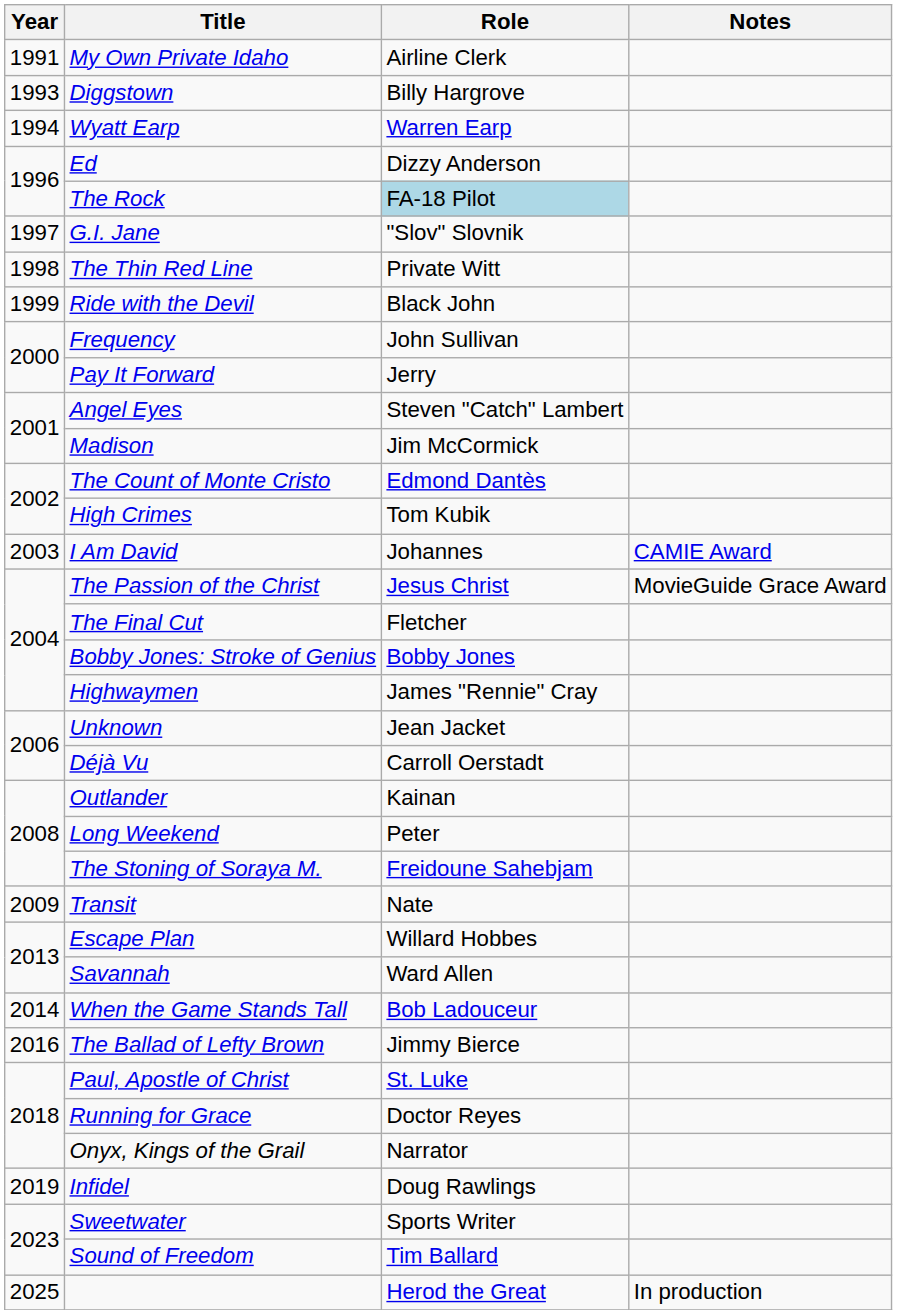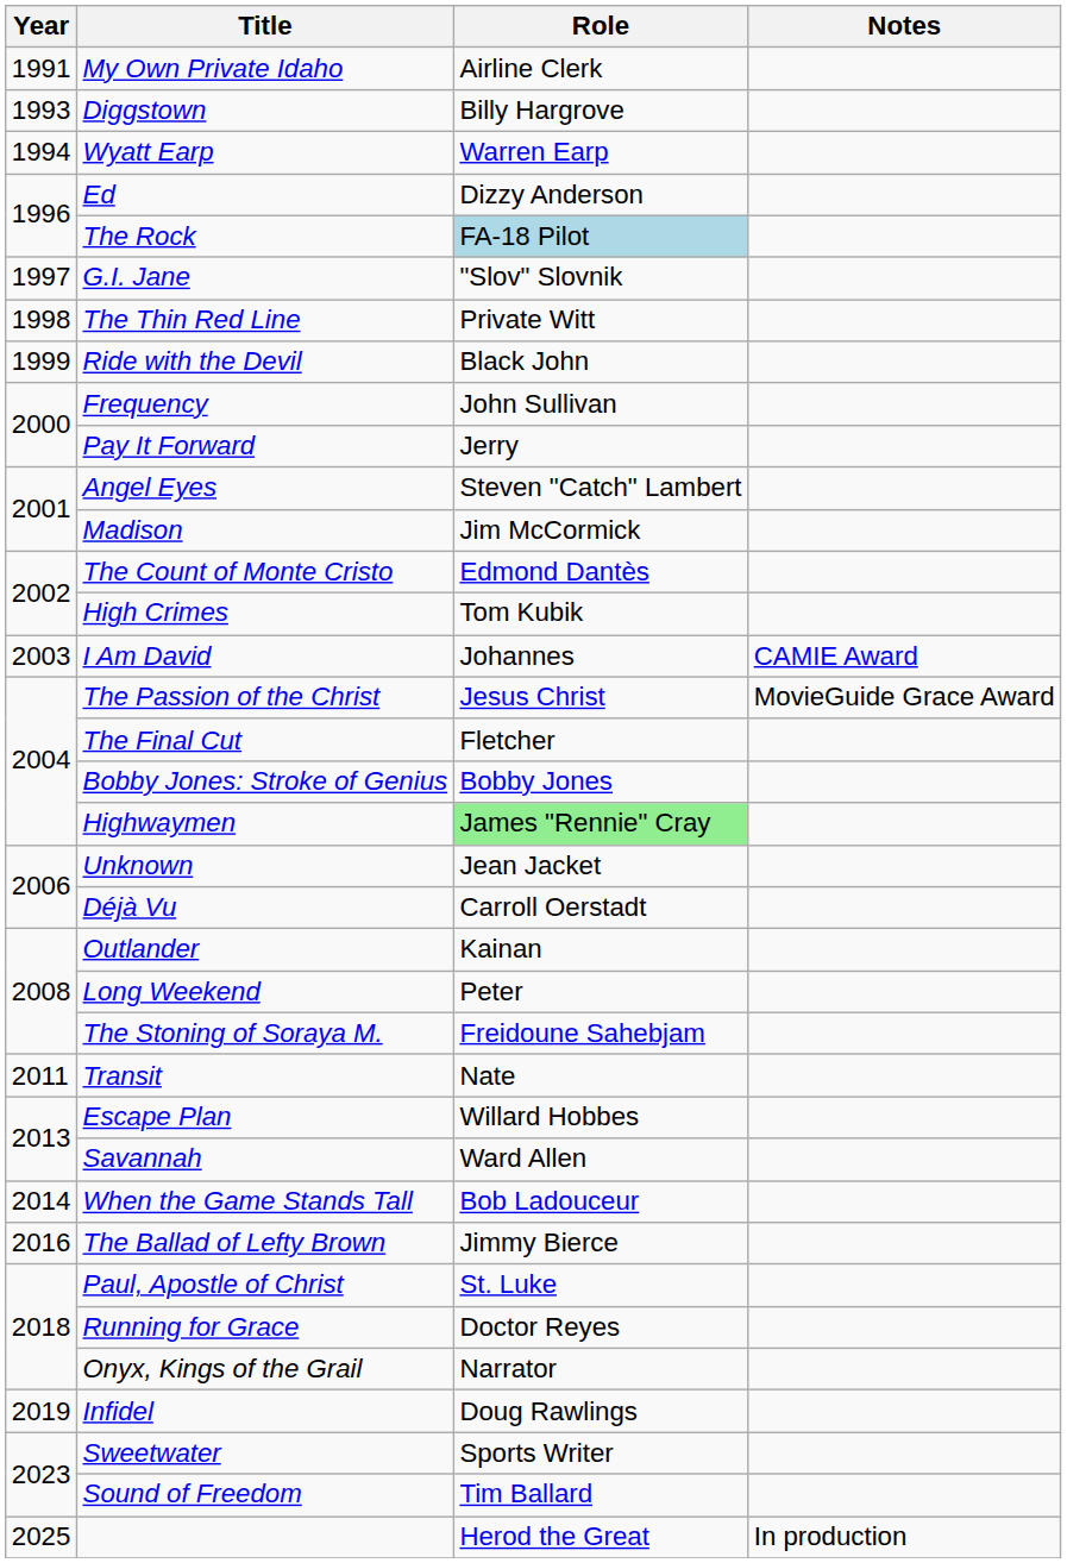Highwaymen | Role: no background -> lightgreen background
Transit | Year: 2009 -> 2011
